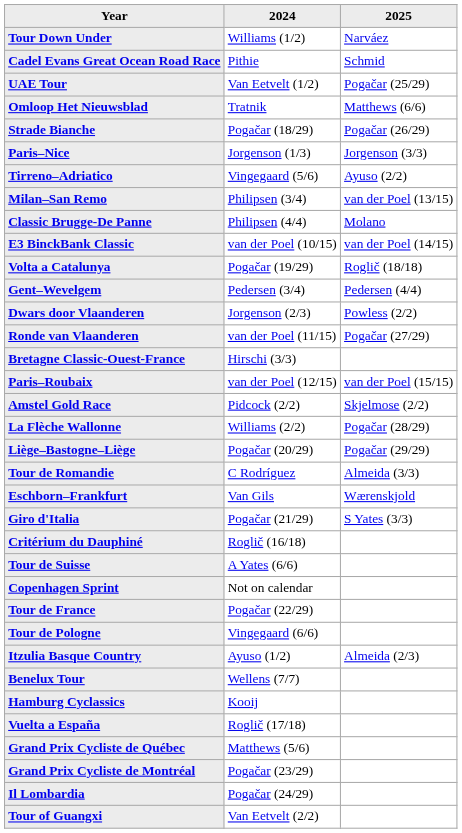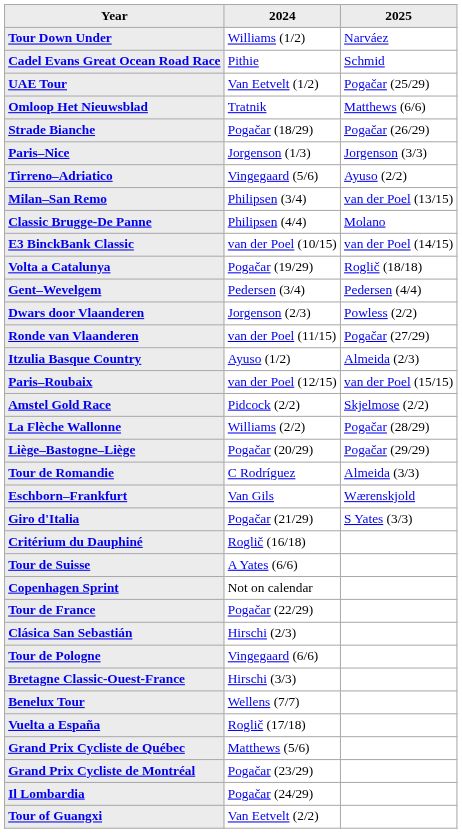rows swapped: Itzulia Basque Country <-> Bretagne Classic-Ouest-France
+ row: Clásica San Sebastián | Hirschi (2/3)
- row: Hamburg Cyclassics | Kooij
